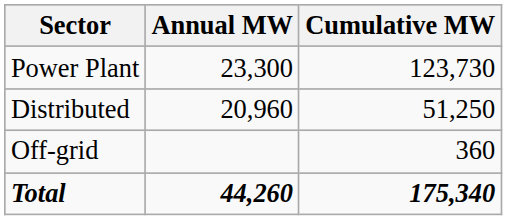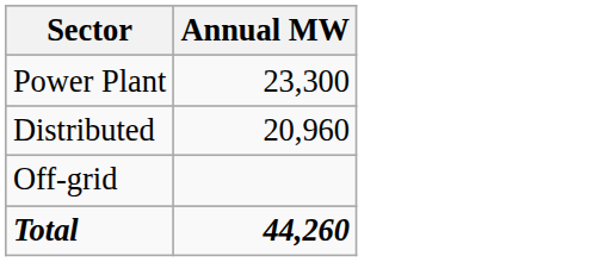- column: Cumulative MW | 123,730 | 51,250 | 360 | 175,340
